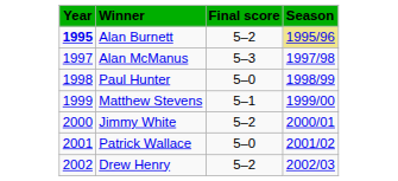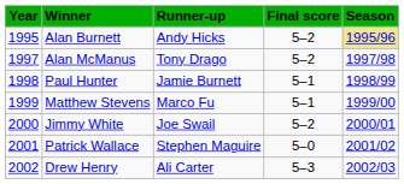+ column: Runner-up | Andy Hicks | Tony Drago | Jamie Burnett | Marco Fu | Joe Swail | Stephen Maguire | Ali Carter
Alan Burnett | Year: bold -> normal
Alan McManus | Final score: 5–3 -> 5–2
Paul Hunter | Final score: 5–0 -> 5–1
Drew Henry | Final score: 5–2 -> 5–3
